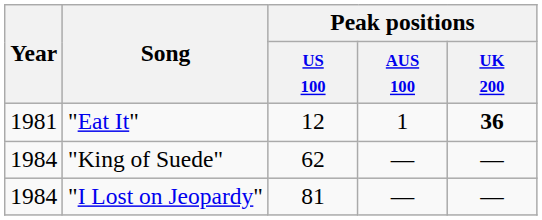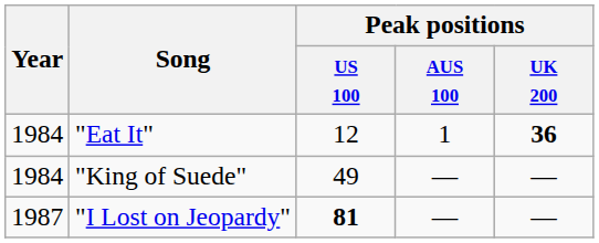"Eat It" | Year: 1981 -> 1984
"King of Suede" | Peak positions / US 100: 62 -> 49
"I Lost on Jeopardy" | Year: 1984 -> 1987
"I Lost on Jeopardy" | Peak positions / US 100: normal -> bold
